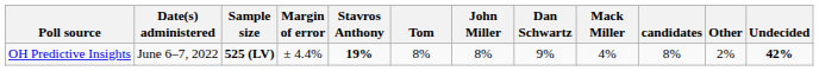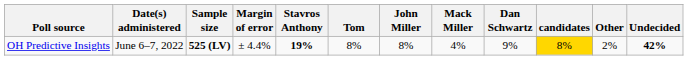columns swapped: Mack Miller <-> Dan Schwartz
OH Predictive Insights | candidates: no background -> gold background
